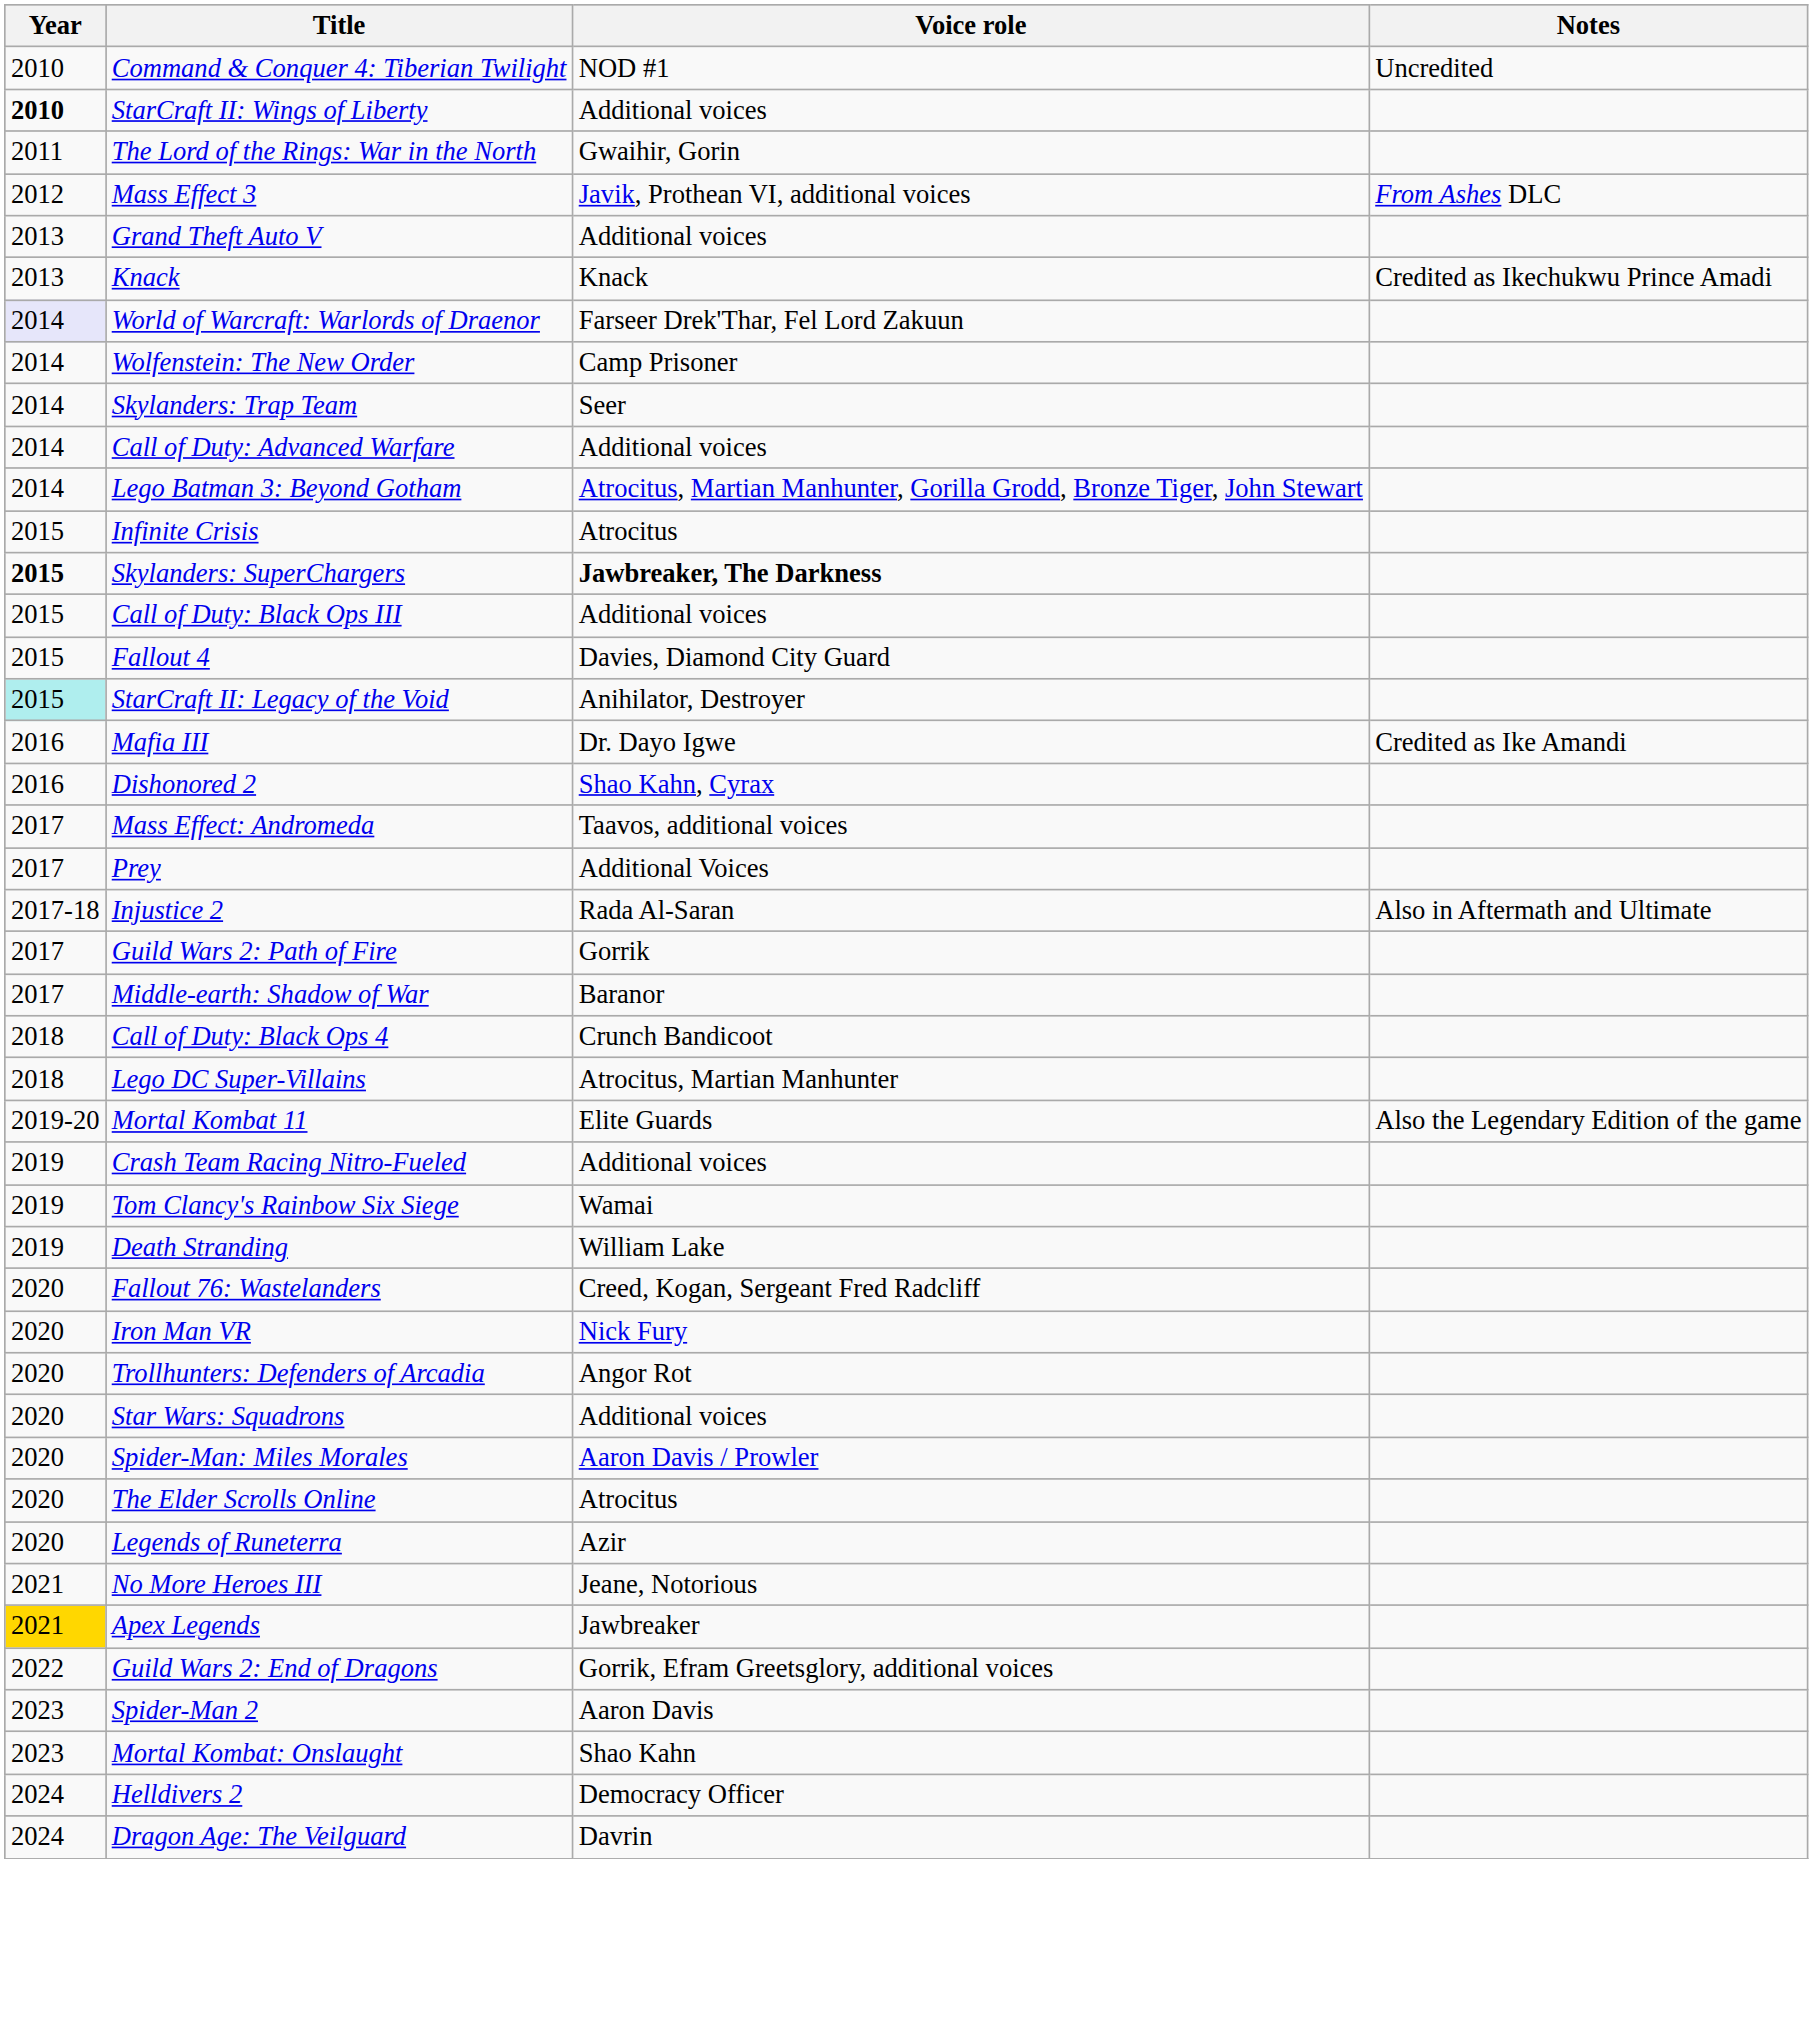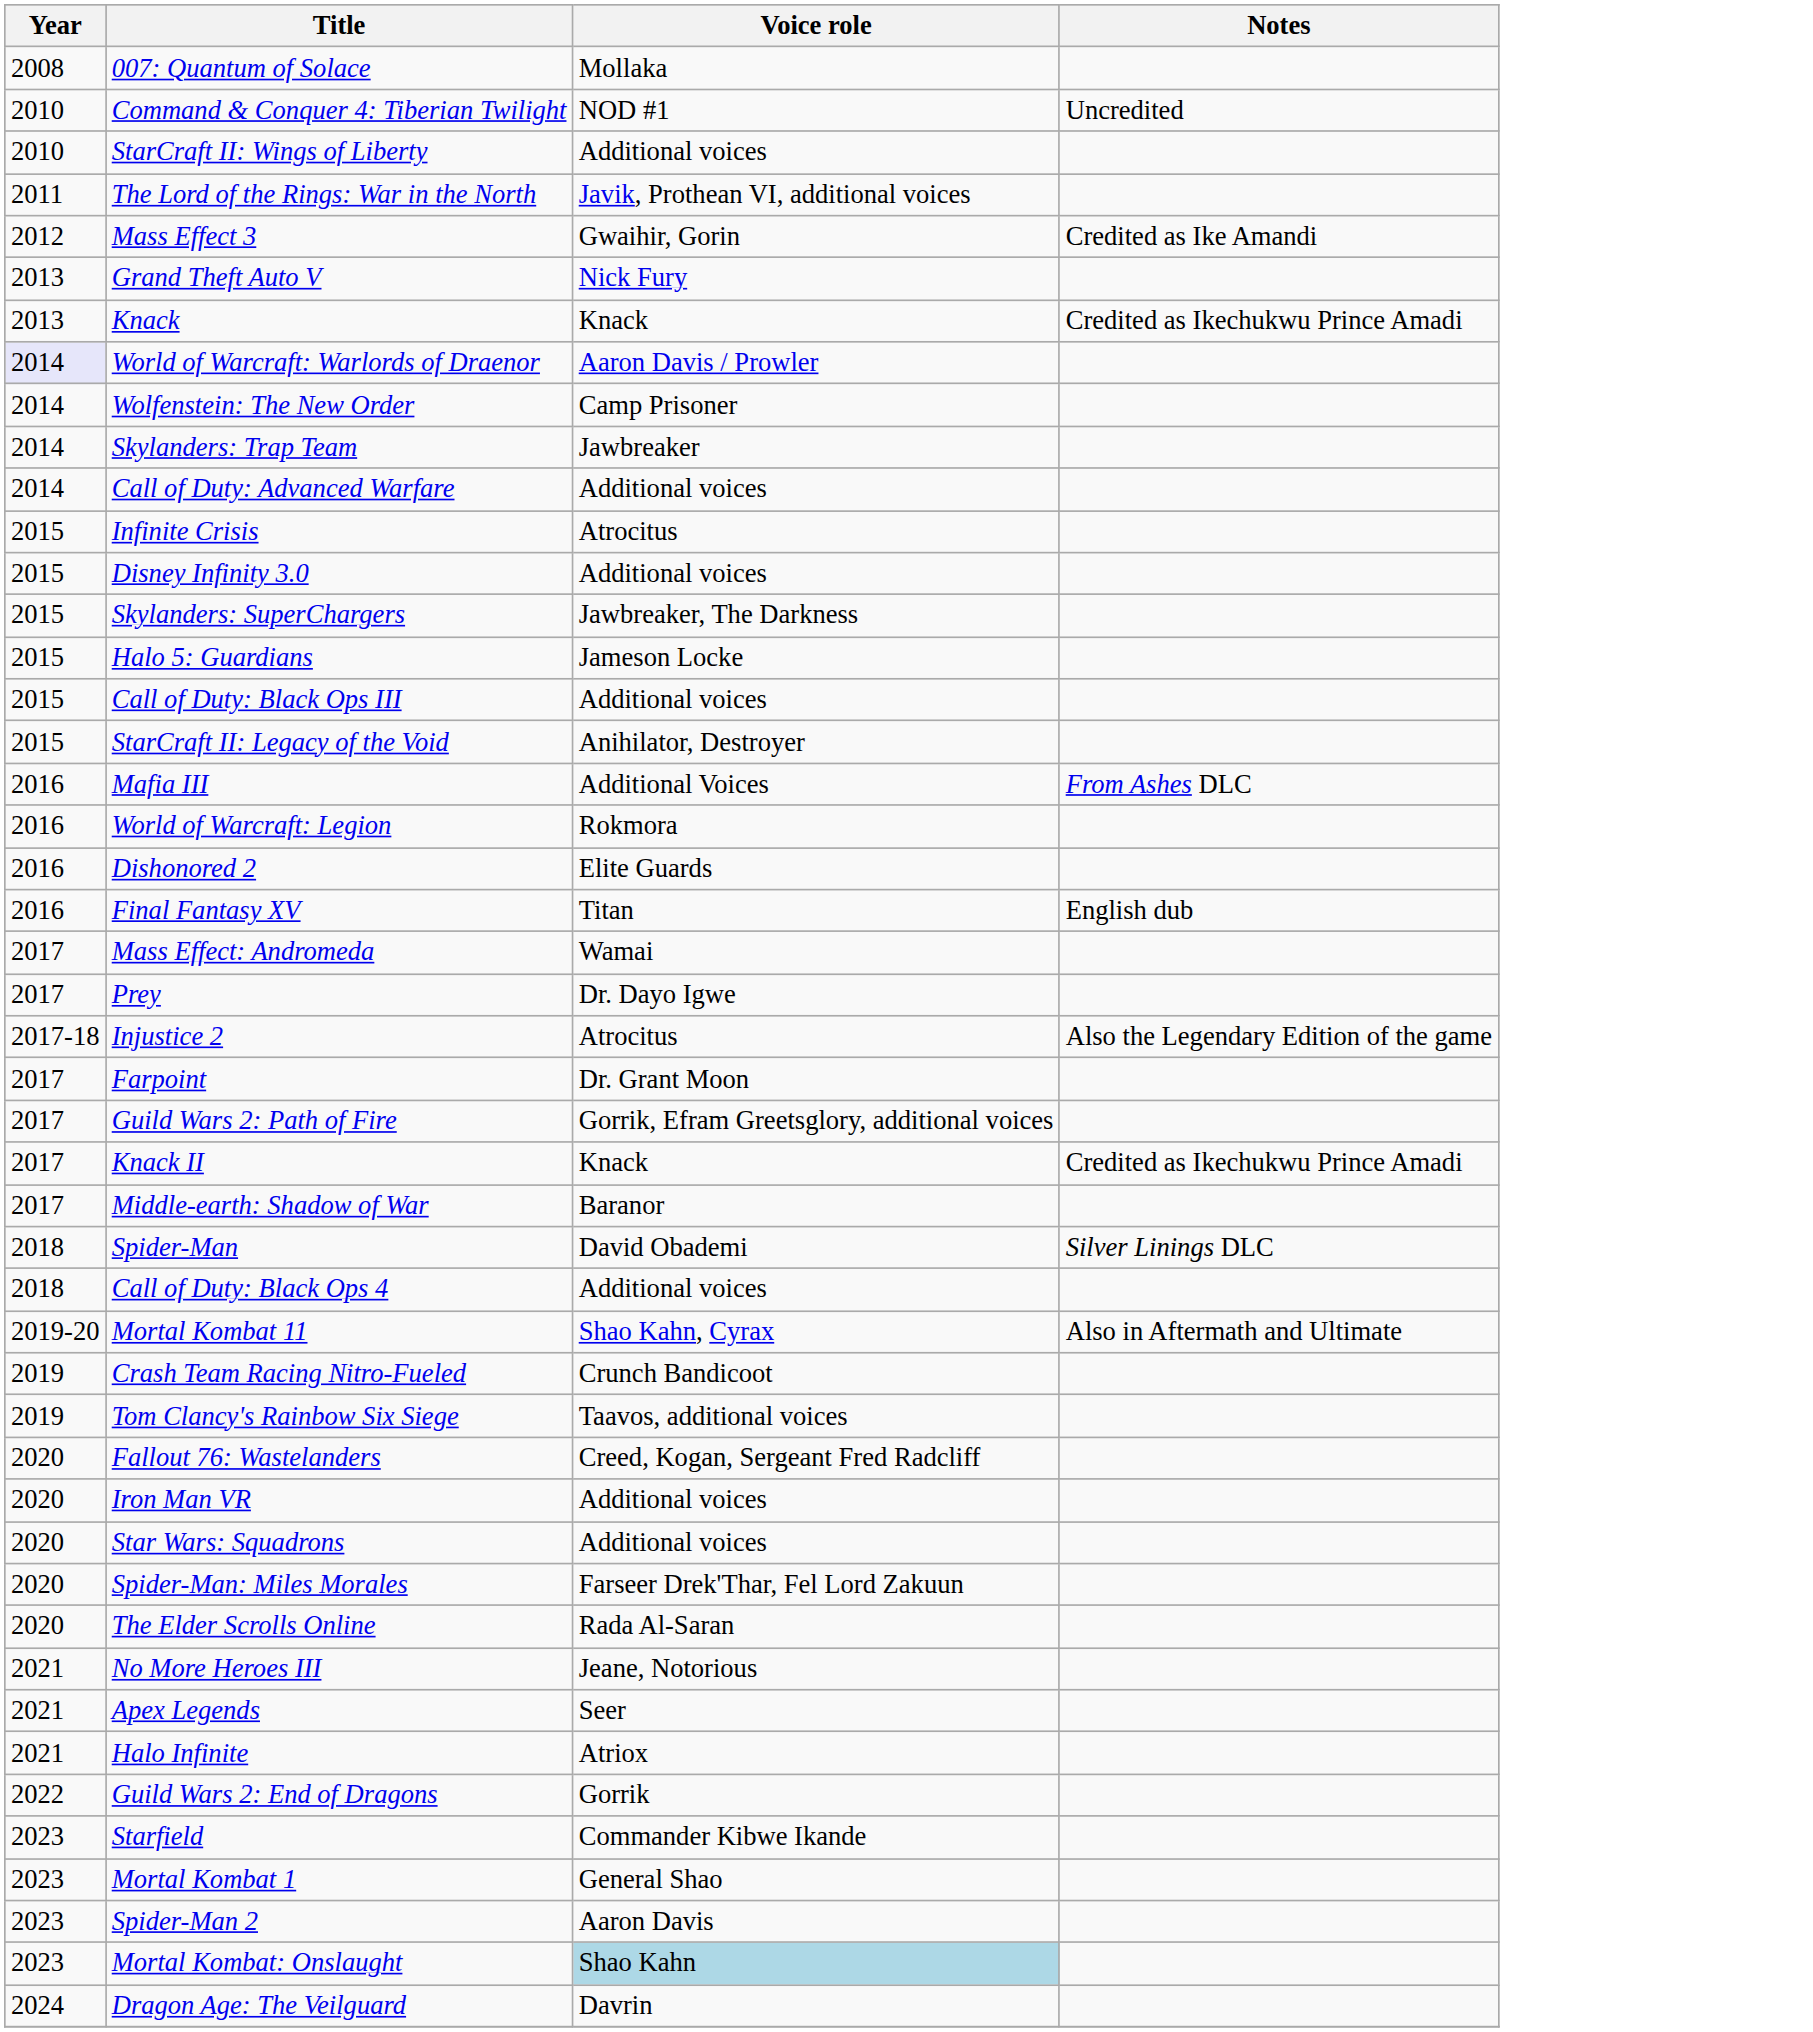+ row: 2008 | 007: Quantum of Solace | Mollaka
StarCraft II: Wings of Liberty | Year: bold -> normal
The Lord of the Rings: War in the North | Voice role: Gwaihir, Gorin -> Javik, Prothean VI, additional voices
Mass Effect 3 | Voice role: Javik, Prothean VI, additional voices -> Gwaihir, Gorin
Mass Effect 3 | Notes: From Ashes DLC -> Credited as Ike Amandi
Grand Theft Auto V | Voice role: Additional voices -> Nick Fury
World of Warcraft: Warlords of Draenor | Voice role: Farseer Drek'Thar, Fel Lord Zakuun -> Aaron Davis / Prowler
Skylanders: Trap Team | Voice role: Seer -> Jawbreaker
- row: 2014 | Lego Batman 3: Beyond Gotham | Atrocitus, Martian Manhunter, Gorilla Grodd, Bronze Tiger, John Stewart
+ row: 2015 | Disney Infinity 3.0 | Additional voices
Skylanders: SuperChargers | Year: bold -> normal
Skylanders: SuperChargers | Voice role: bold -> normal
+ row: 2015 | Halo 5: Guardians | Jameson Locke
- row: 2015 | Fallout 4 | Davies, Diamond City Guard
StarCraft II: Legacy of the Void | Year: paleturquoise background -> no background
Mafia III | Voice role: Dr. Dayo Igwe -> Additional Voices
Mafia III | Notes: Credited as Ike Amandi -> From Ashes DLC
+ row: 2016 | World of Warcraft: Legion | Rokmora
Dishonored 2 | Voice role: Shao Kahn, Cyrax -> Elite Guards
+ row: 2016 | Final Fantasy XV | Titan | English dub
Mass Effect: Andromeda | Voice role: Taavos, additional voices -> Wamai
Prey | Voice role: Additional Voices -> Dr. Dayo Igwe
Injustice 2 | Voice role: Rada Al-Saran -> Atrocitus
Injustice 2 | Notes: Also in Aftermath and Ultimate -> Also the Legendary Edition of the game
+ row: 2017 | Farpoint | Dr. Grant Moon
Guild Wars 2: Path of Fire | Voice role: Gorrik -> Gorrik, Efram Greetsglory, additional voices
+ row: 2017 | Knack II | Knack | Credited as Ikechukwu Prince Amadi
+ row: 2018 | Spider-Man | David Obademi | Silver Linings DLC
Call of Duty: Black Ops 4 | Voice role: Crunch Bandicoot -> Additional voices
- row: 2018 | Lego DC Super-Villains | Atrocitus, Martian Manhunter
Mortal Kombat 11 | Voice role: Elite Guards -> Shao Kahn, Cyrax
Mortal Kombat 11 | Notes: Also the Legendary Edition of the game -> Also in Aftermath and Ultimate
Crash Team Racing Nitro-Fueled | Voice role: Additional voices -> Crunch Bandicoot
Tom Clancy's Rainbow Six Siege | Voice role: Wamai -> Taavos, additional voices
- row: 2019 | Death Stranding | William Lake
Iron Man VR | Voice role: Nick Fury -> Additional voices
- row: 2020 | Trollhunters: Defenders of Arcadia | Angor Rot
Spider-Man: Miles Morales | Voice role: Aaron Davis / Prowler -> Farseer Drek'Thar, Fel Lord Zakuun
The Elder Scrolls Online | Voice role: Atrocitus -> Rada Al-Saran
- row: 2020 | Legends of Runeterra | Azir
Apex Legends | Year: gold background -> no background
Apex Legends | Voice role: Jawbreaker -> Seer
+ row: 2021 | Halo Infinite | Atriox
Guild Wars 2: End of Dragons | Voice role: Gorrik, Efram Greetsglory, additional voices -> Gorrik
+ row: 2023 | Starfield | Commander Kibwe Ikande
+ row: 2023 | Mortal Kombat 1 | General Shao
Mortal Kombat: Onslaught | Voice role: no background -> lightblue background
- row: 2024 | Helldivers 2 | Democracy Officer
